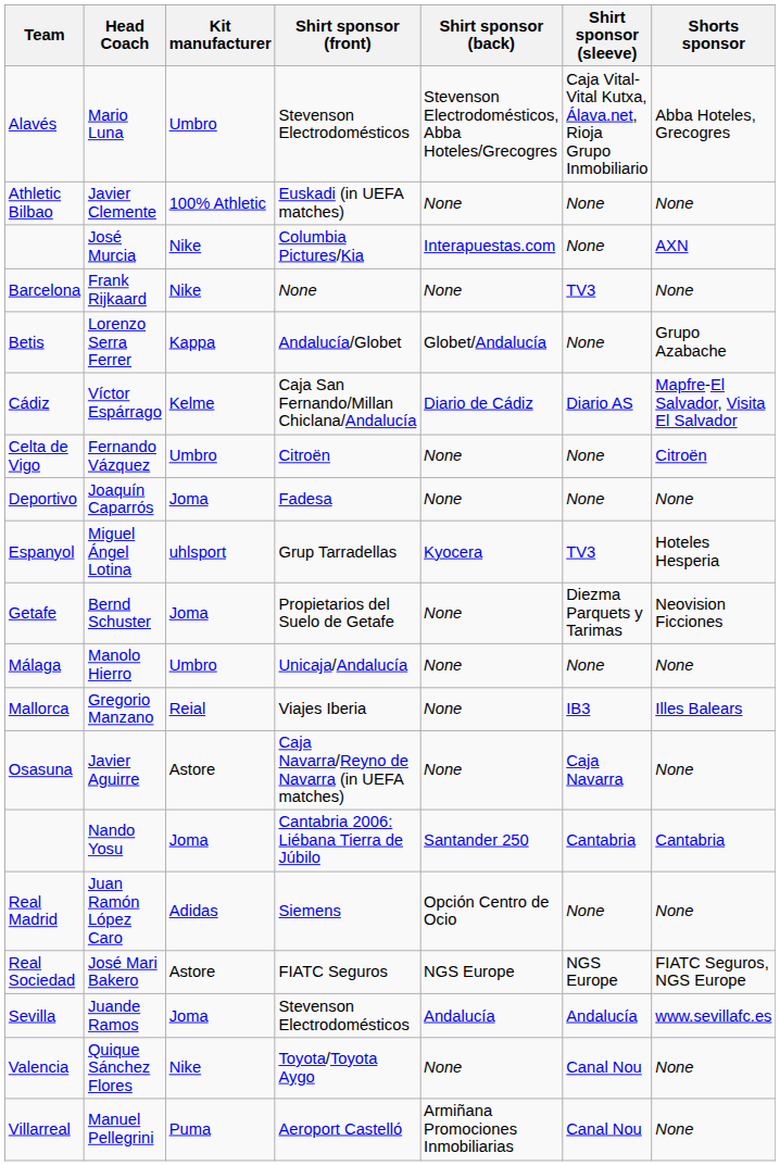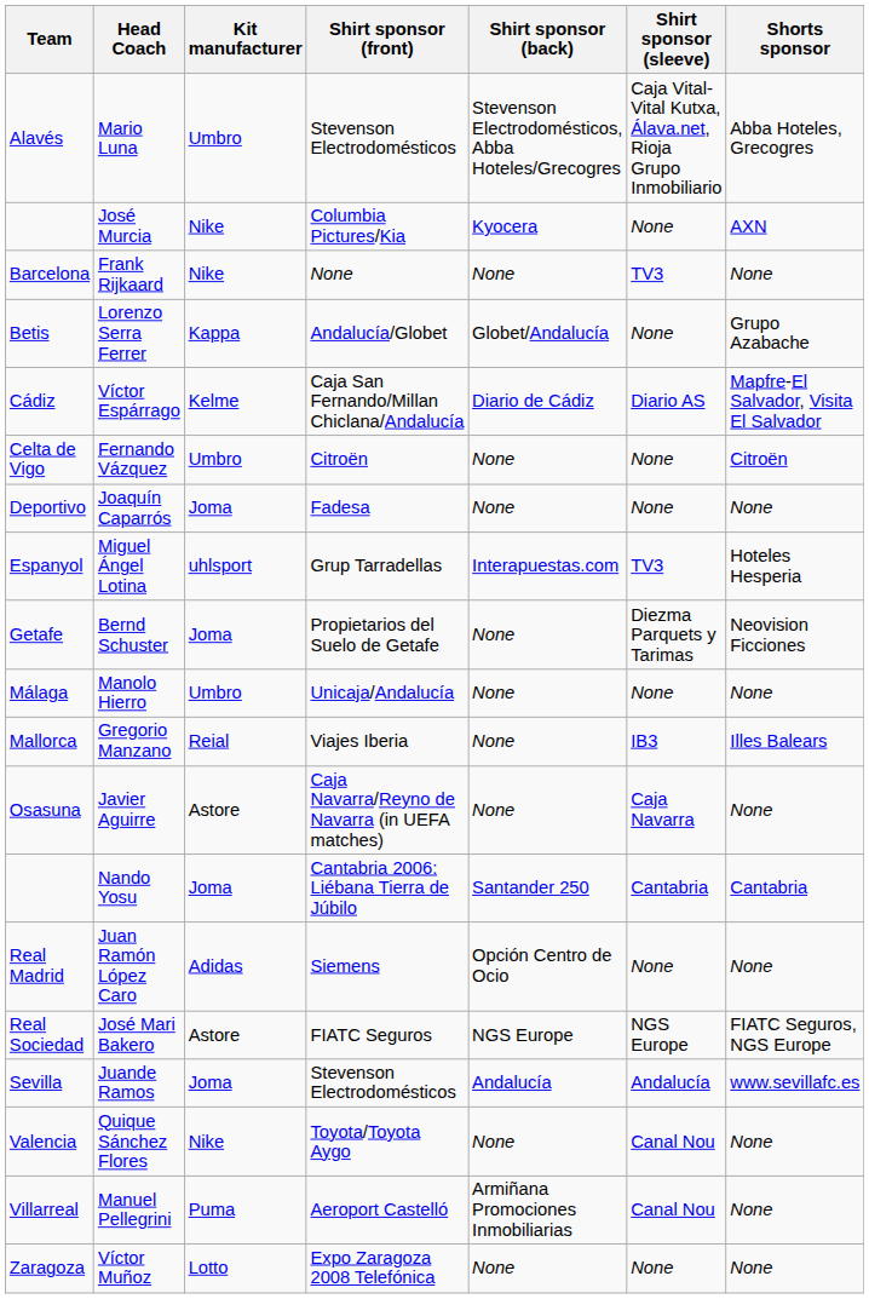- row: Athletic Bilbao | Javier Clemente | 100% Athletic | Euskadi (in UEFA matches) | None | None | None
José Murcia | Shirt sponsor (back): Interapuestas.com -> Kyocera
Miguel Ángel Lotina | Shirt sponsor (back): Kyocera -> Interapuestas.com
+ row: Zaragoza | Víctor Muñoz | Lotto | Expo Zaragoza 2008 Telefónica | None | None | None
